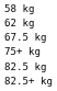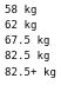- row: 75+ kg
